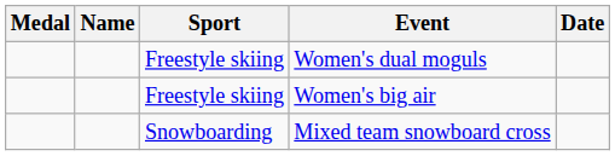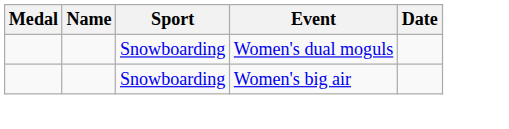Women's dual moguls | Sport: Freestyle skiing -> Snowboarding
Women's big air | Sport: Freestyle skiing -> Snowboarding
- row: Snowboarding | Mixed team snowboard cross
